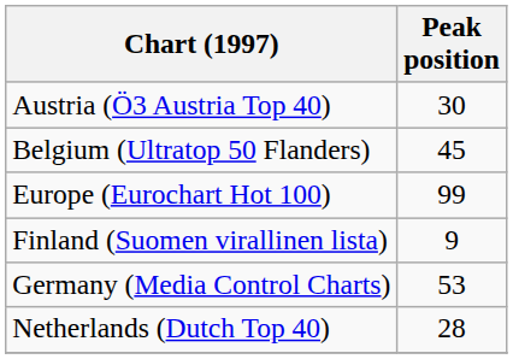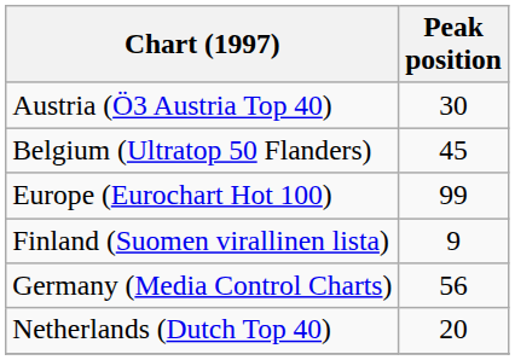Germany (Media Control Charts) | Peak position: 53 -> 56
Netherlands (Dutch Top 40) | Peak position: 28 -> 20
